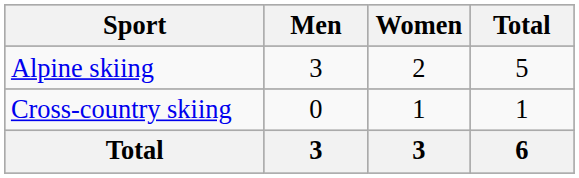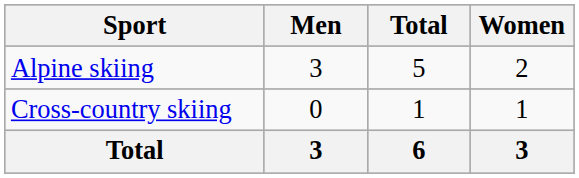columns swapped: Women <-> Total
